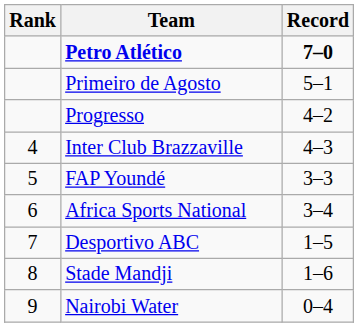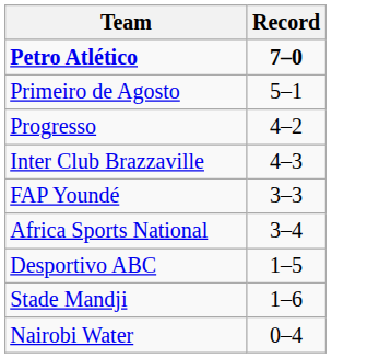- column: Rank | 4 | 5 | 6 | 7 | 8 | 9
